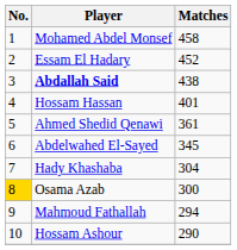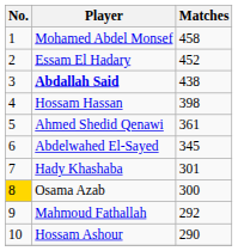Hossam Hassan | Matches: 401 -> 398
Hady Khashaba | Matches: 304 -> 301
Mahmoud Fathallah | Matches: 294 -> 292
